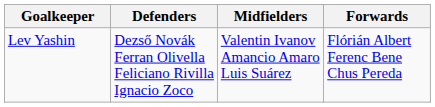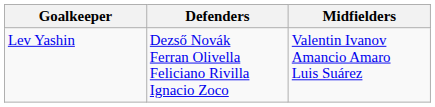- column: Forwards | Flórián Albert Ferenc Bene Chus Pereda
